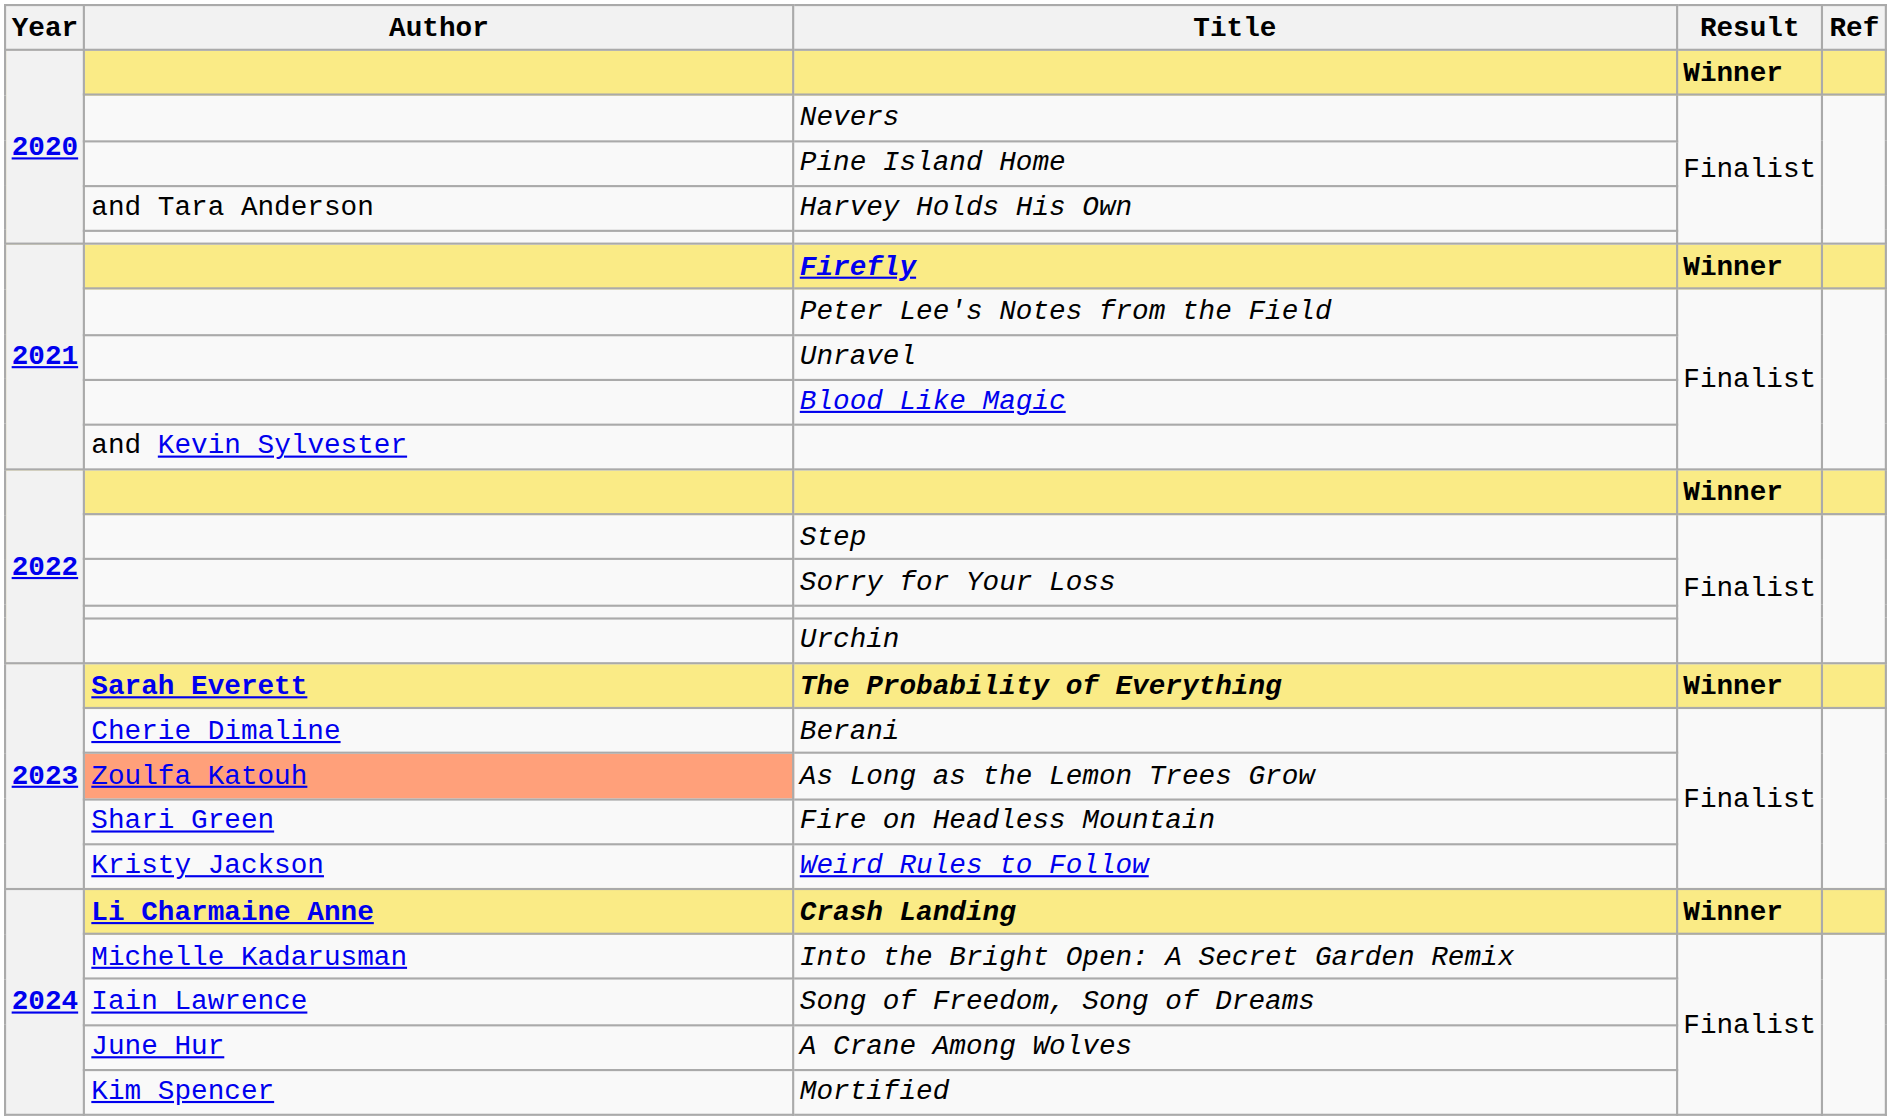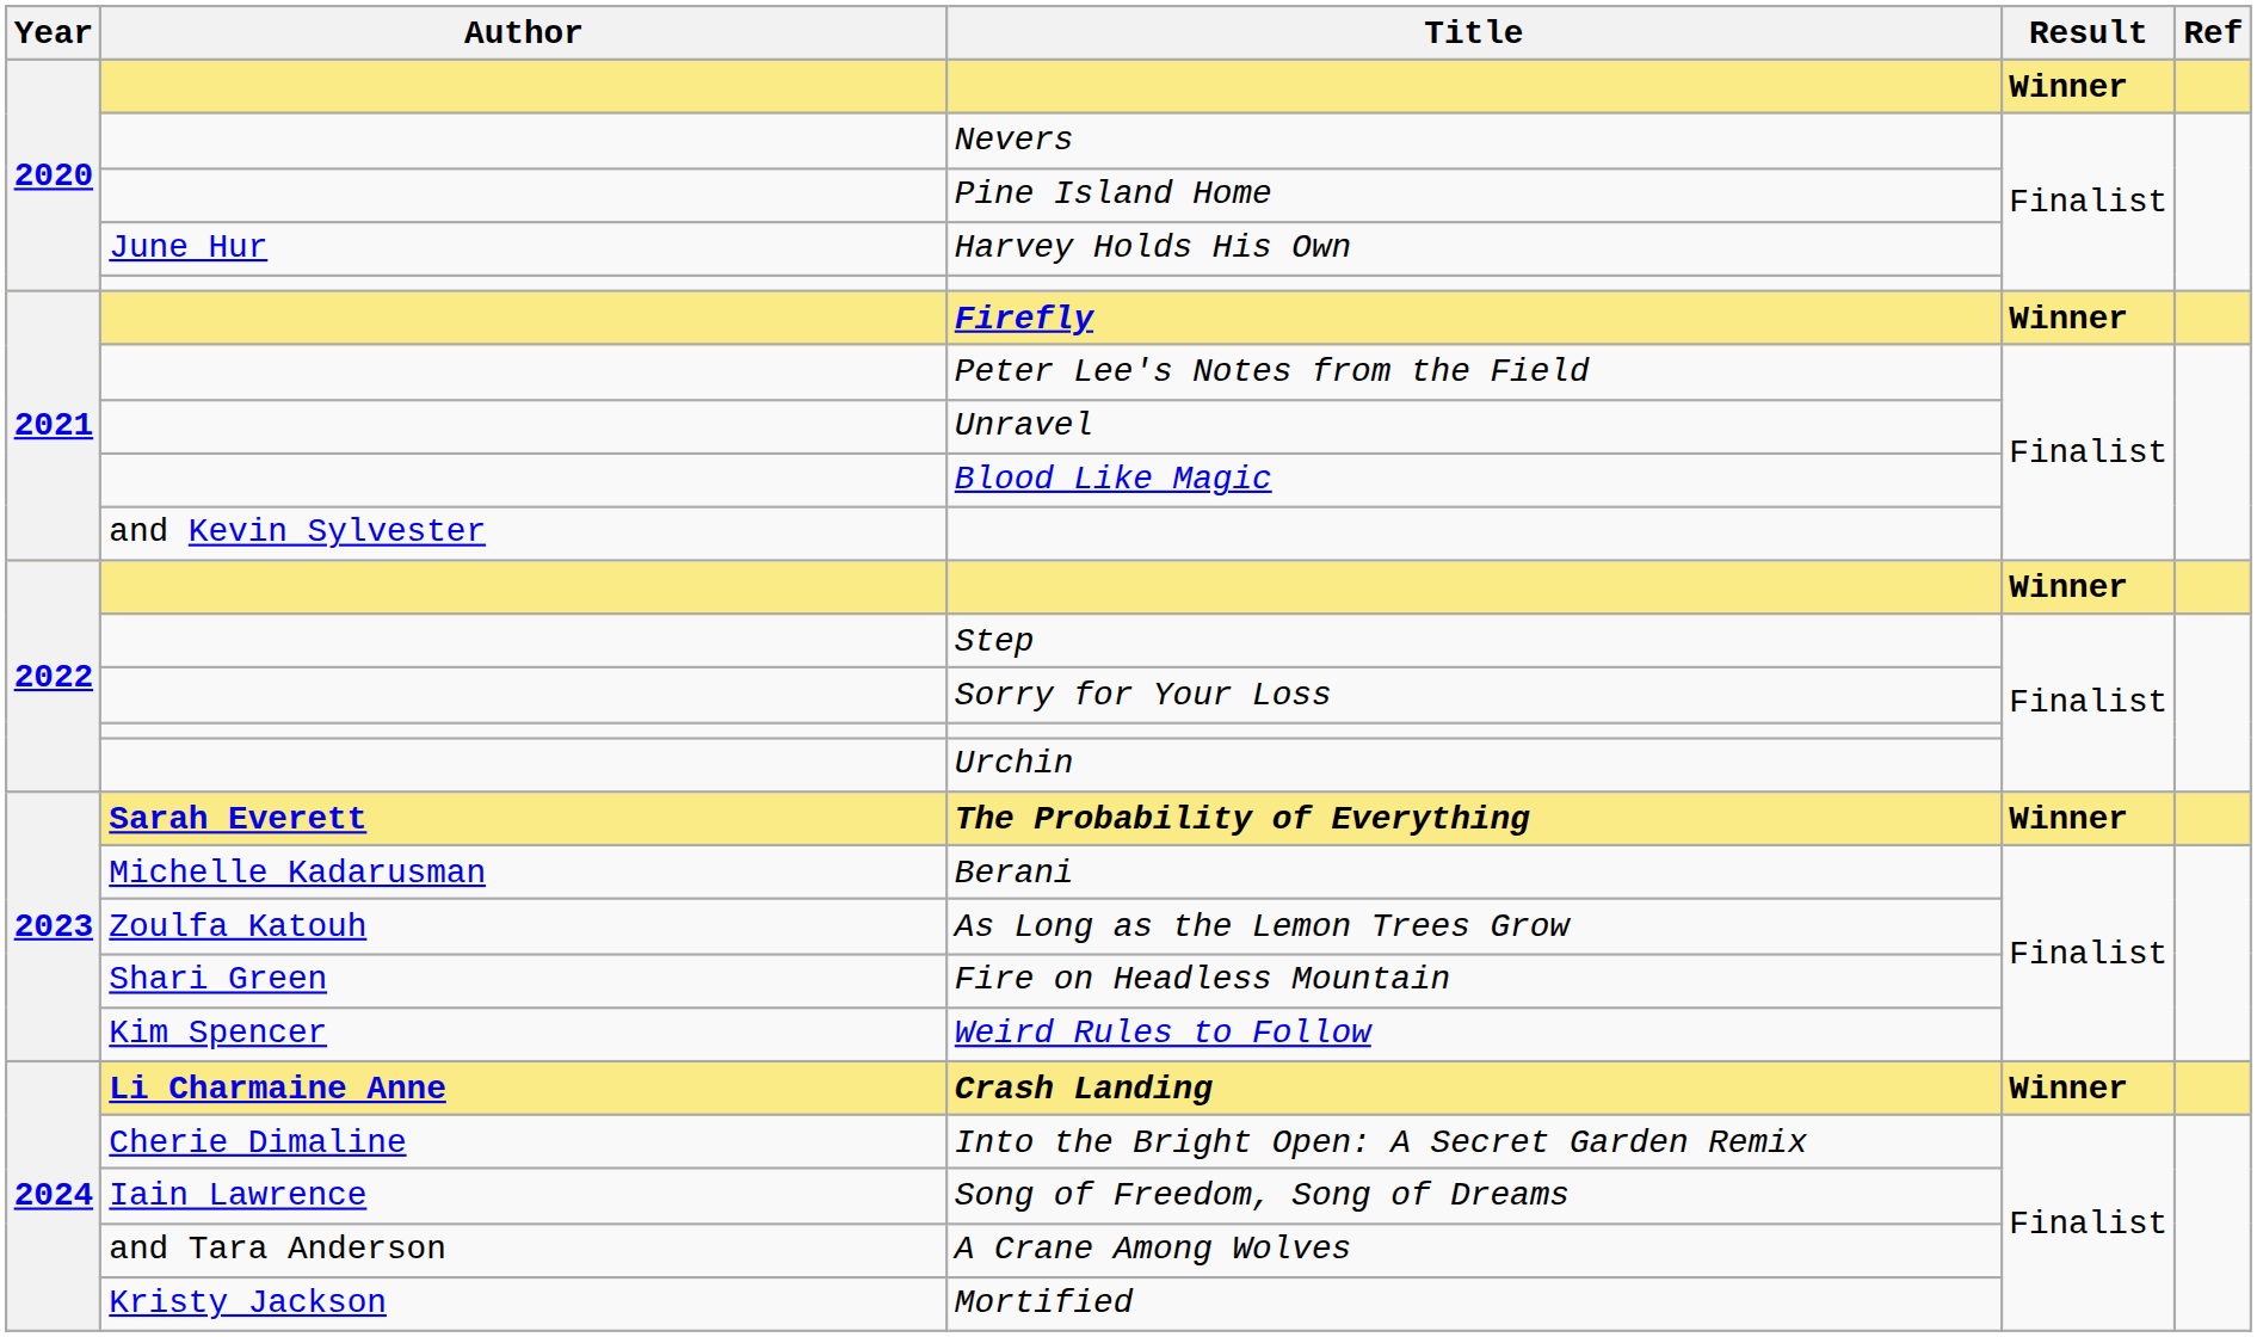Harvey Holds His Own | Author: and Tara Anderson -> June Hur
Berani | Author: Cherie Dimaline -> Michelle Kadarusman
As Long as the Lemon Trees Grow | Author: lightsalmon background -> no background
Weird Rules to Follow | Author: Kristy Jackson -> Kim Spencer
Into the Bright Open: A Secret Garden Remix | Author: Michelle Kadarusman -> Cherie Dimaline
A Crane Among Wolves | Author: June Hur -> and Tara Anderson
Mortified | Author: Kim Spencer -> Kristy Jackson
